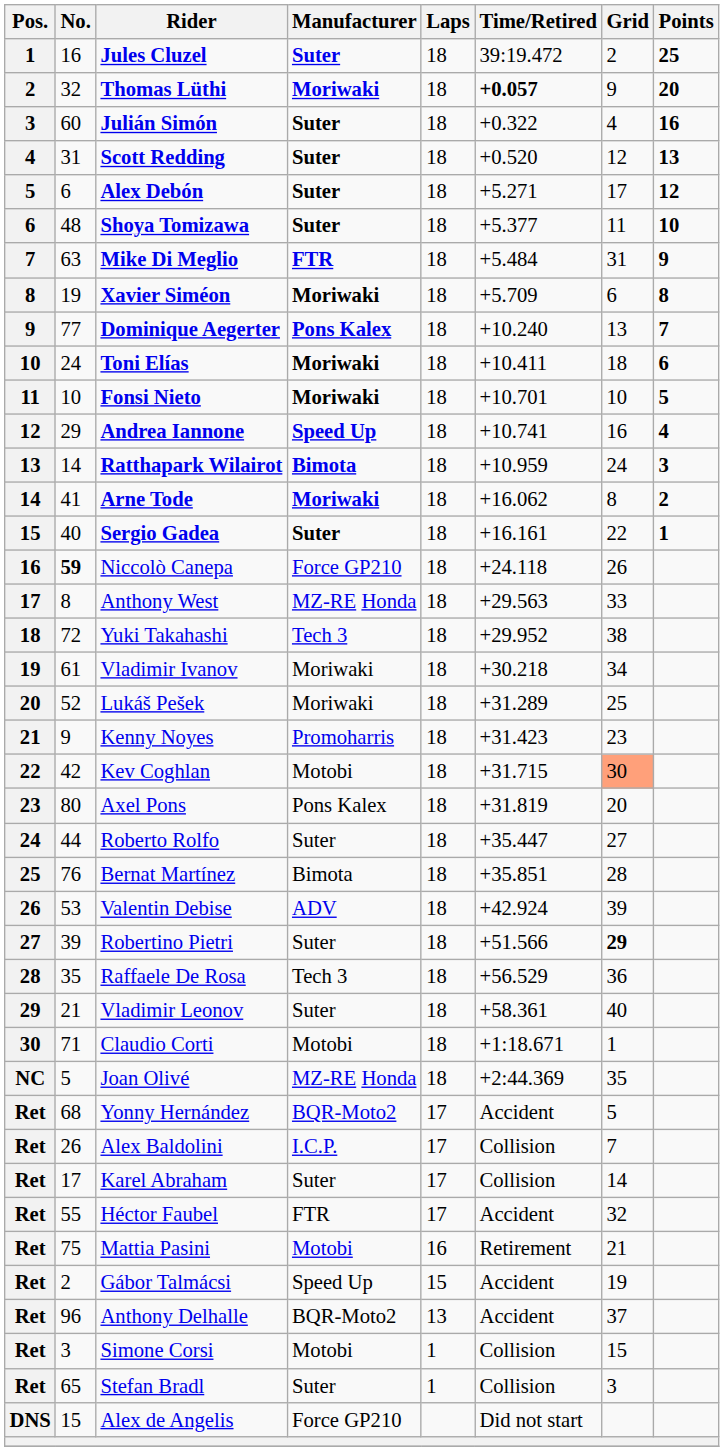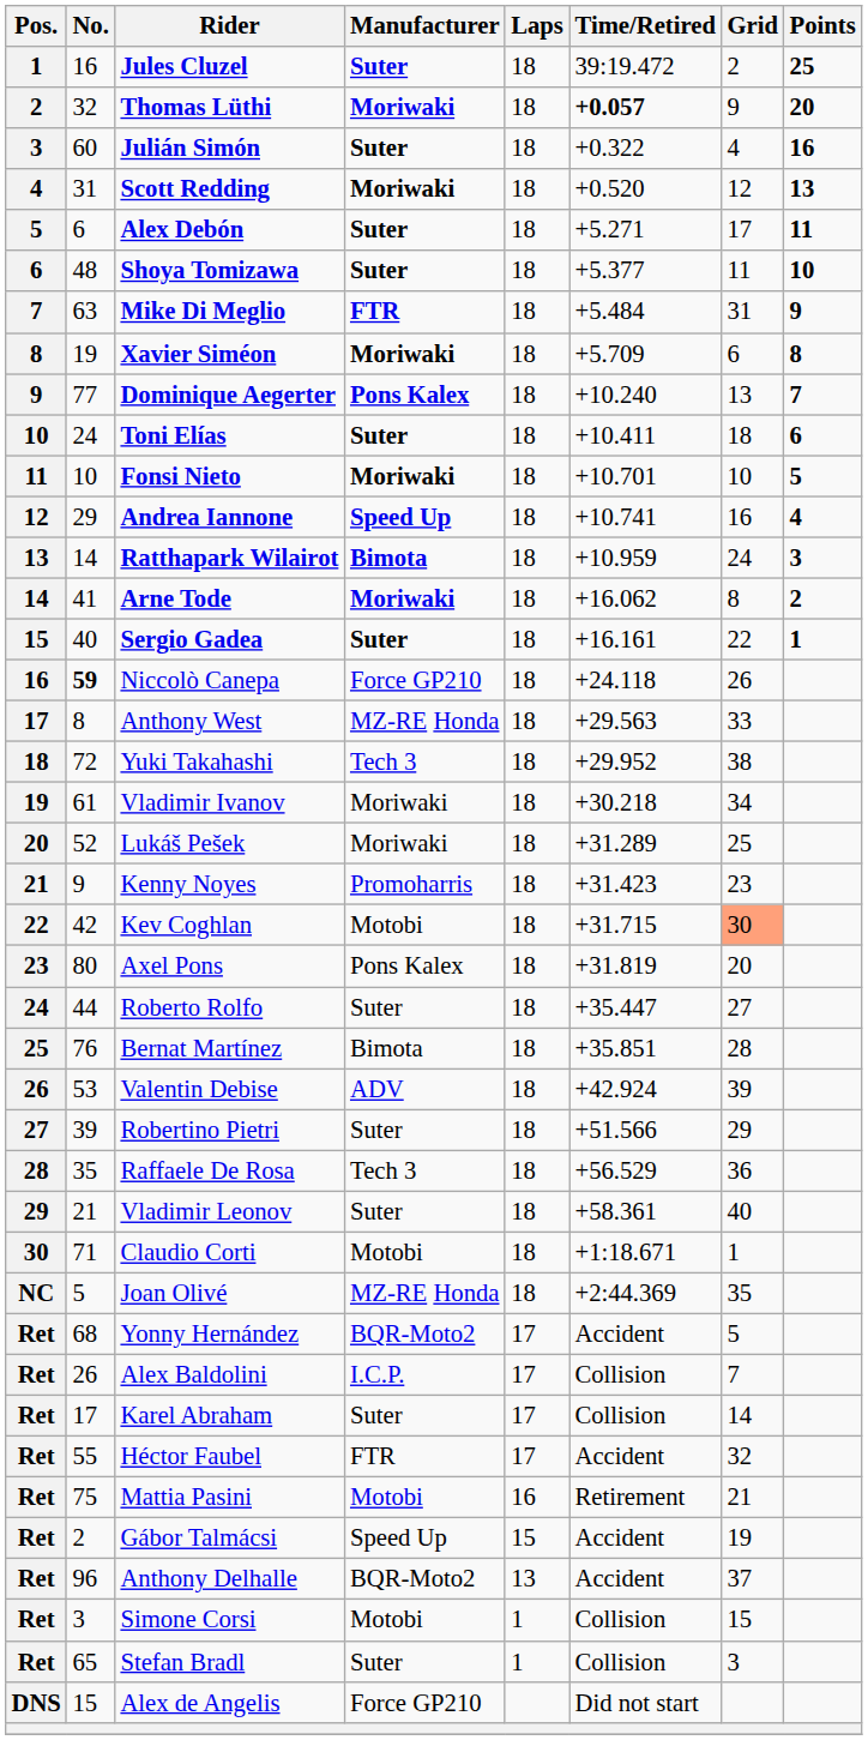Scott Redding | Manufacturer: Suter -> Moriwaki
Alex Debón | Points: 12 -> 11
Toni Elías | Manufacturer: Moriwaki -> Suter
Robertino Pietri | Grid: bold -> normal
